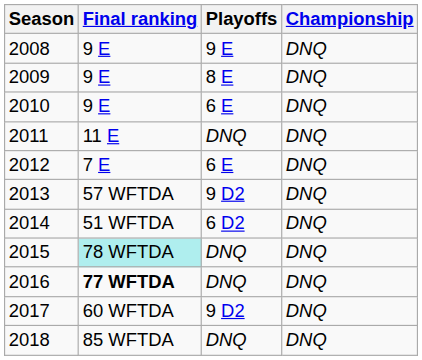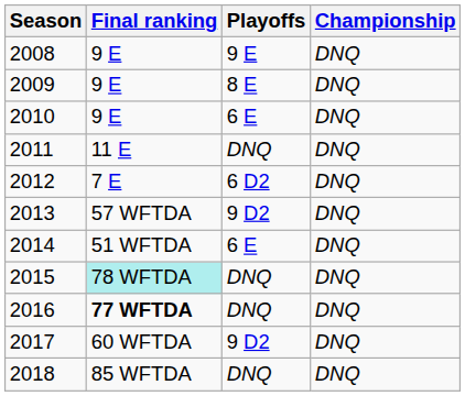2012 | Playoffs: 6 E -> 6 D2
2014 | Playoffs: 6 D2 -> 6 E
